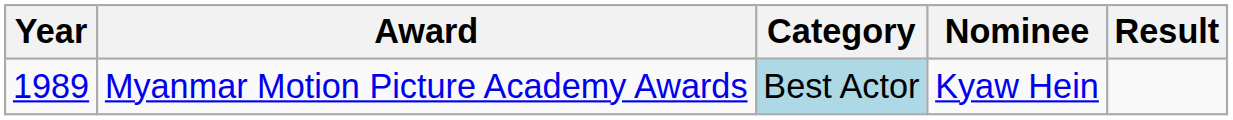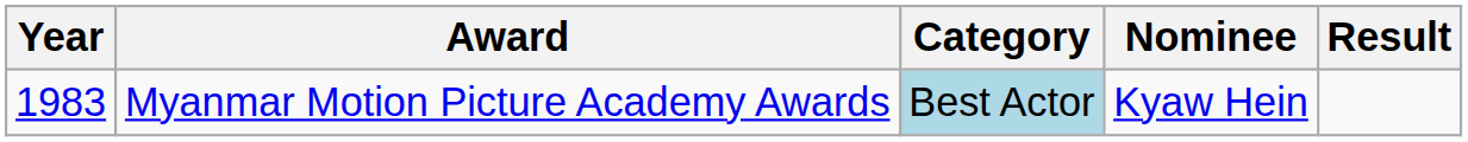Myanmar Motion Picture Academy Awards | Year: 1989 -> 1983
